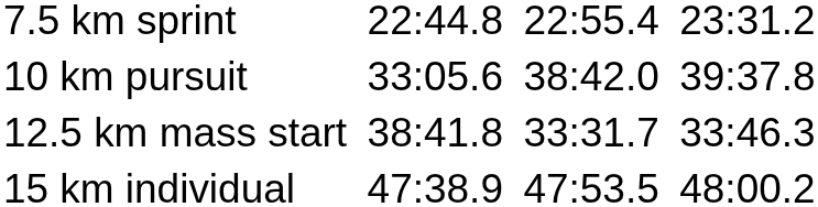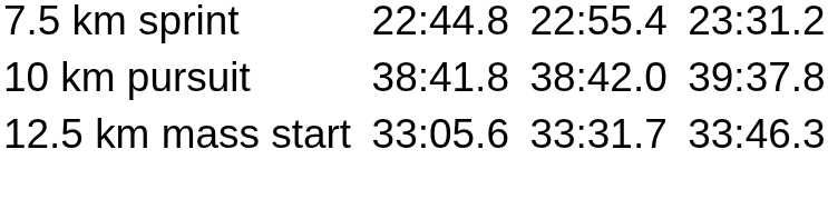10 km pursuit | column 3: 33:05.6 -> 38:41.8
12.5 km mass start | column 3: 38:41.8 -> 33:05.6
- row: 15 km individual | 47:38.9 | 47:53.5 | 48:00.2
